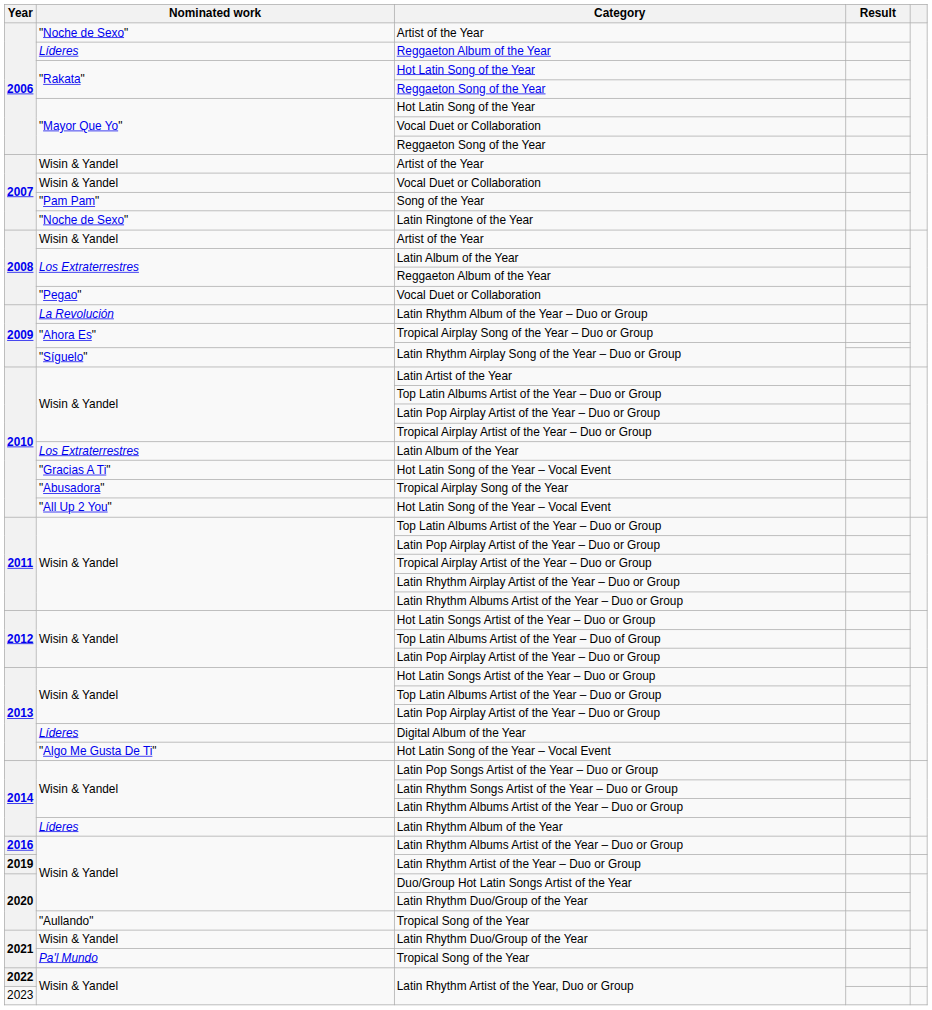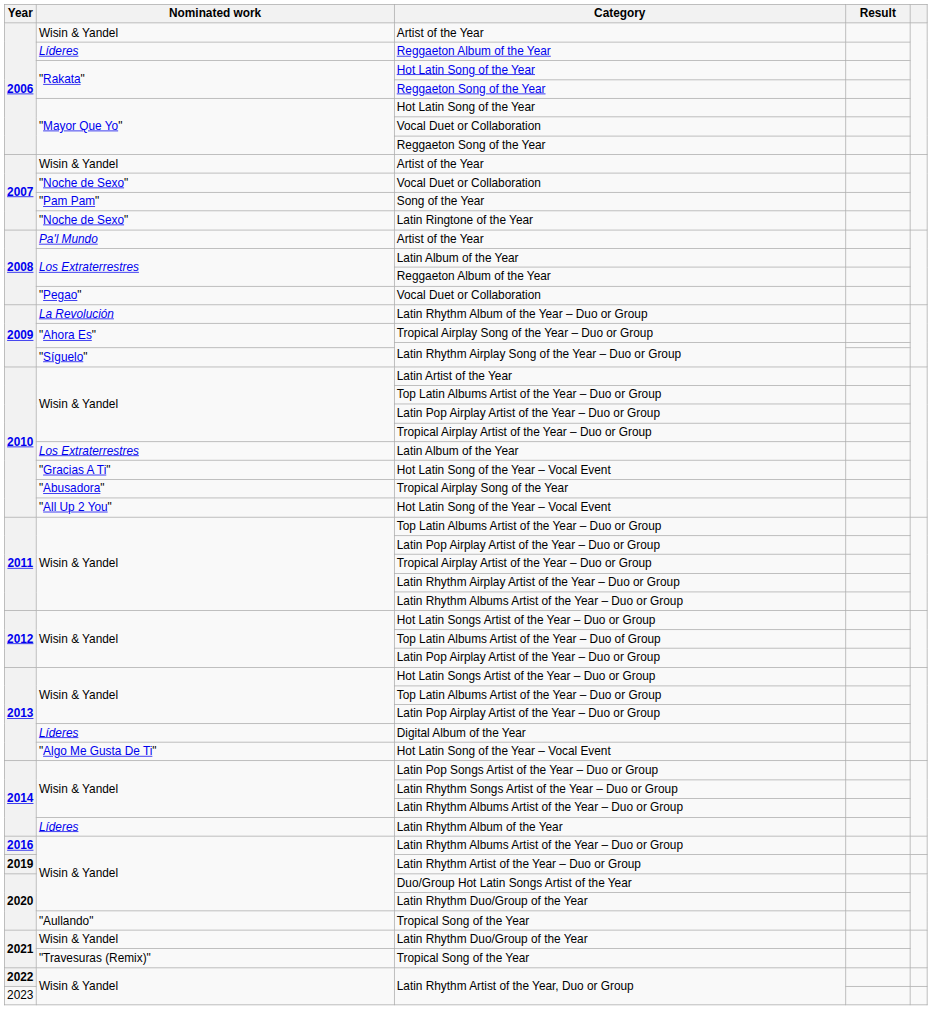2006 / Artist of the Year | Nominated work: "Noche de Sexo" -> Wisin & Yandel
2007 / Vocal Duet or Collaboration | Nominated work: Wisin & Yandel -> "Noche de Sexo"
2008 / Artist of the Year | Nominated work: Wisin & Yandel -> Pa'l Mundo
2021 / Tropical Song of the Year | Nominated work: Pa'l Mundo -> "Travesuras (Remix)"
